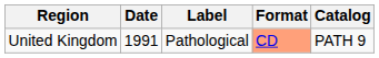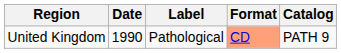United Kingdom | Date: 1991 -> 1990
